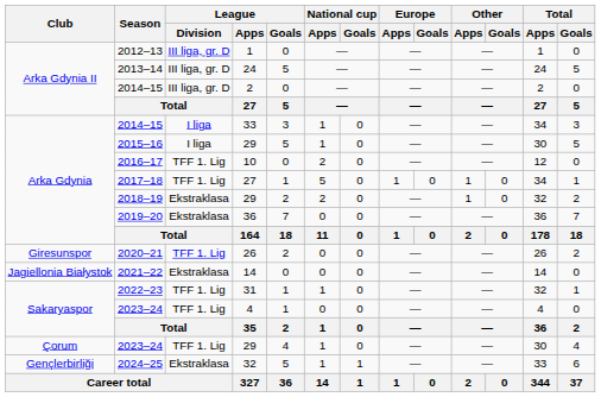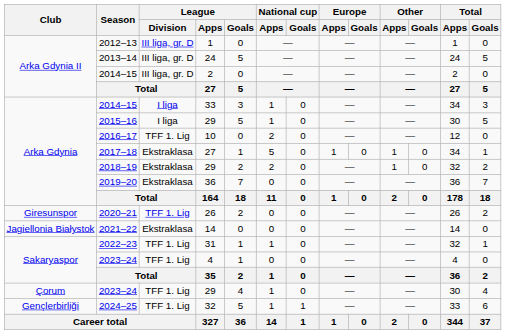2017–18 | League / Division: TFF 1. Lig -> Ekstraklasa
2024–25 | League / Division: Ekstraklasa -> TFF 1. Lig
